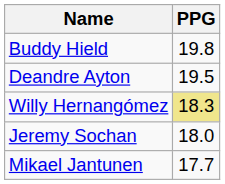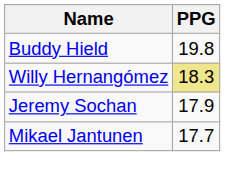- row: Deandre Ayton | 19.5
Jeremy Sochan | PPG: 18.0 -> 17.9
